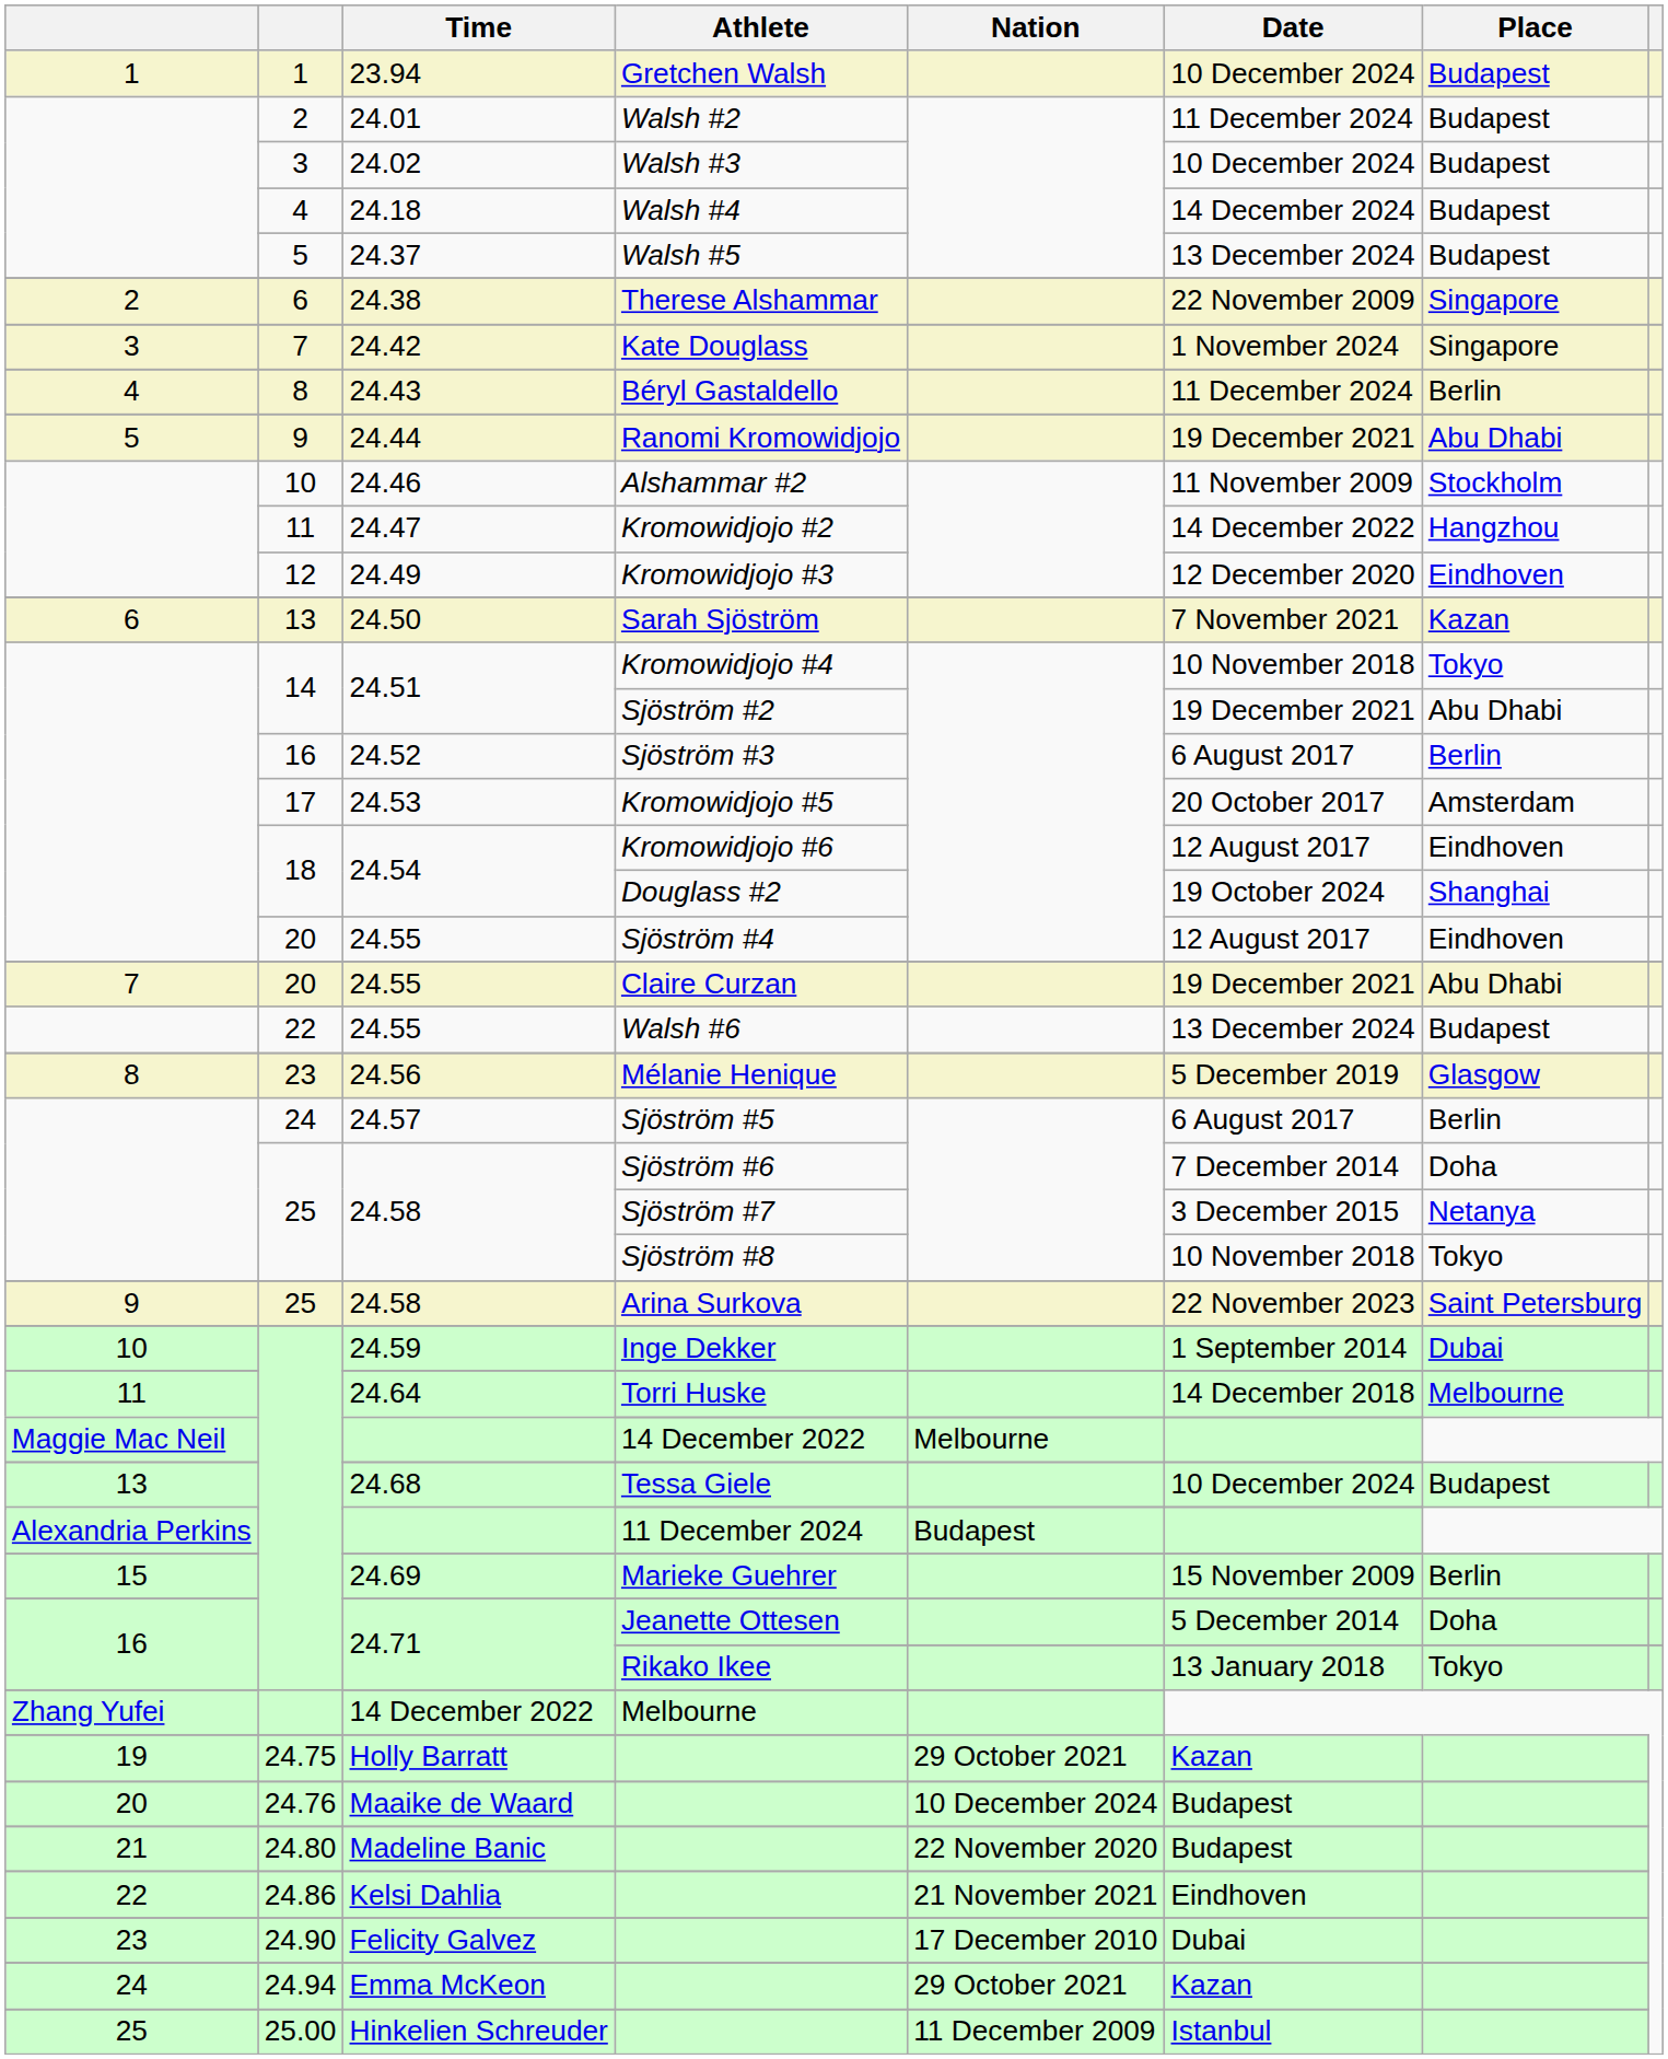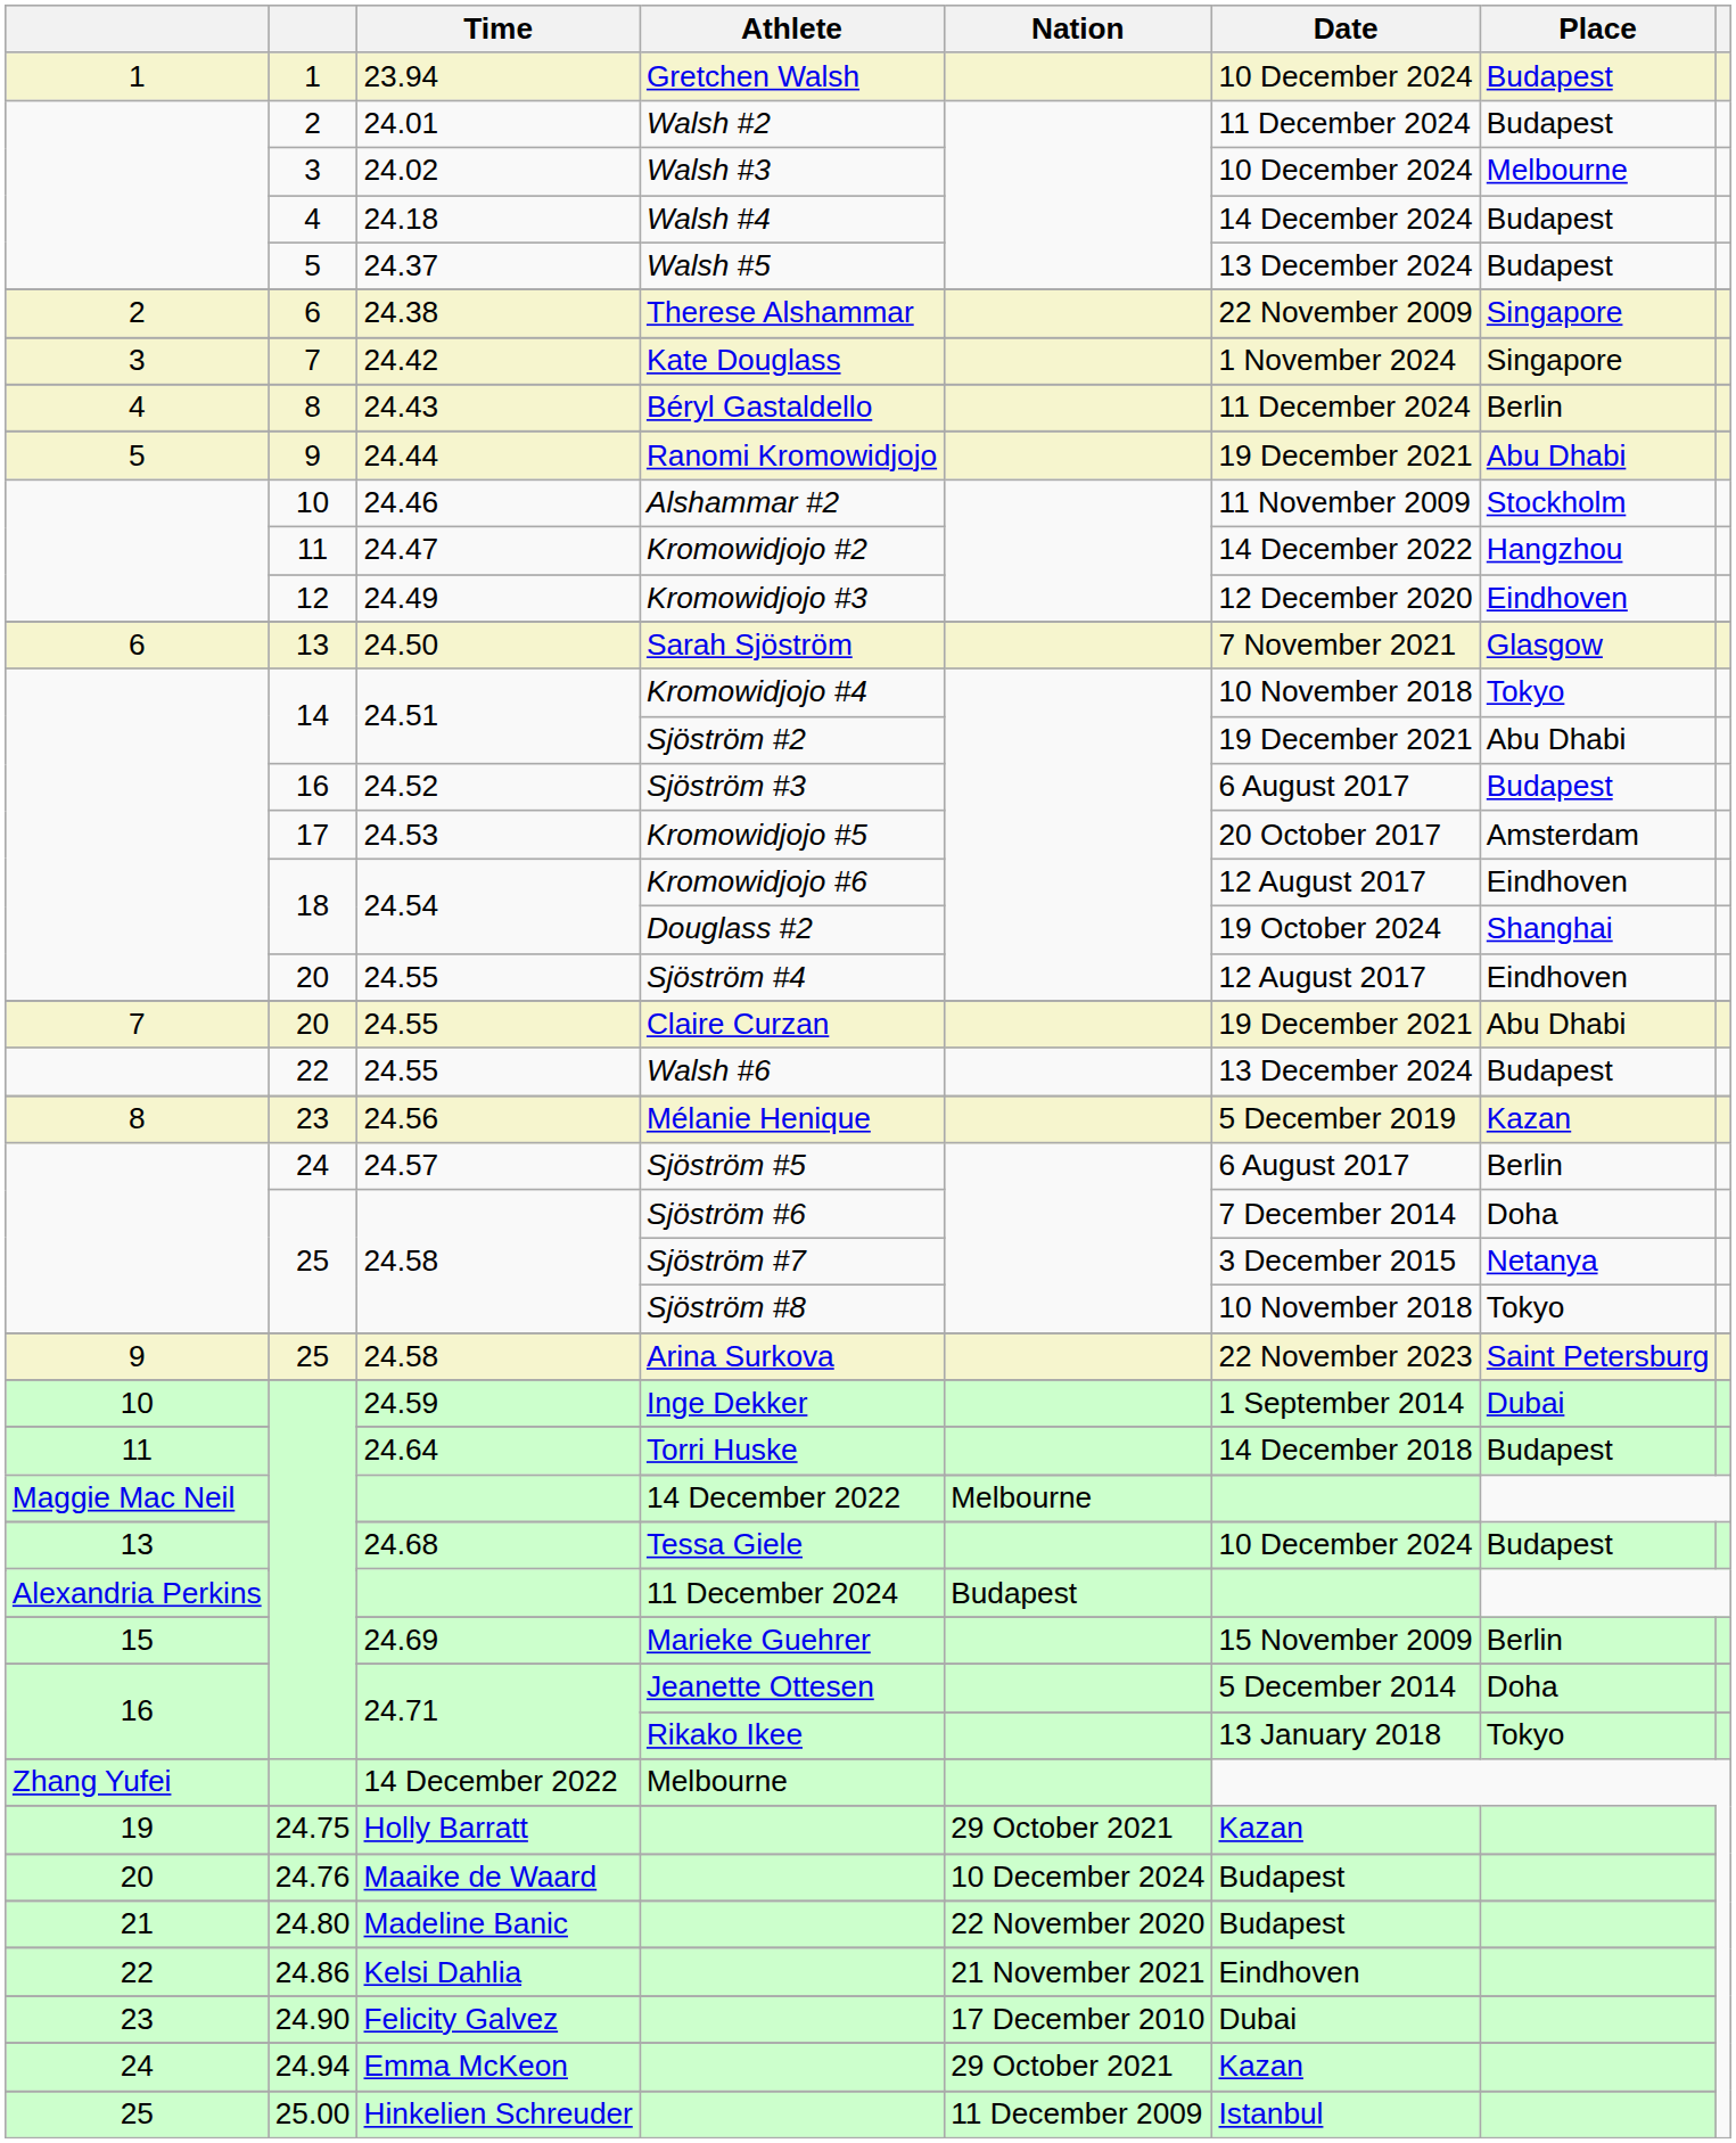Walsh #3 | Place: Budapest -> Melbourne
Sarah Sjöström | Place: Kazan -> Glasgow
Sjöström #3 | Place: Berlin -> Budapest
Mélanie Henique | Place: Glasgow -> Kazan
Torri Huske | Place: Melbourne -> Budapest
